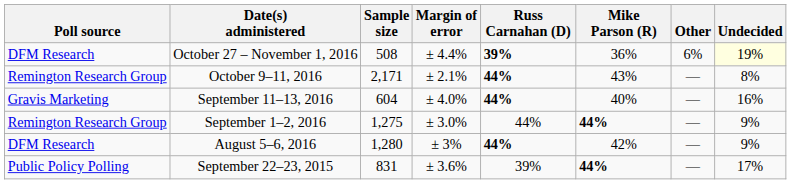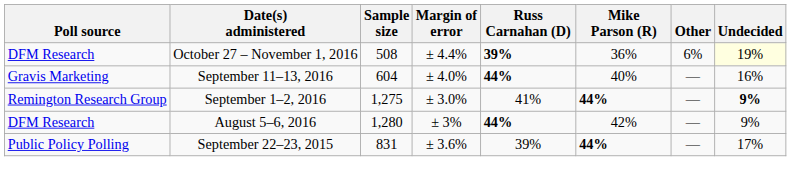- row: Remington Research Group | October 9–11, 2016 | 2,171 | ± 2.1% | 44% | 43% | — | 8%
September 1–2, 2016 | Russ Carnahan (D): 44% -> 41%
September 1–2, 2016 | Undecided: normal -> bold
